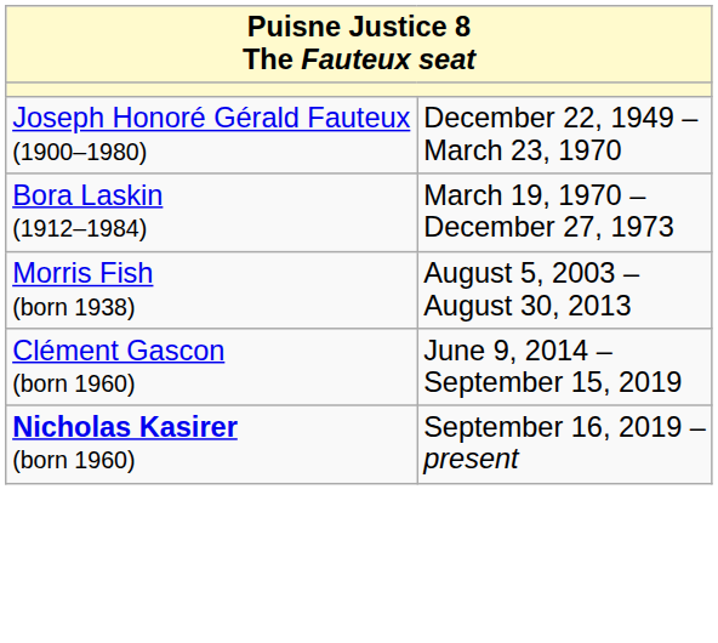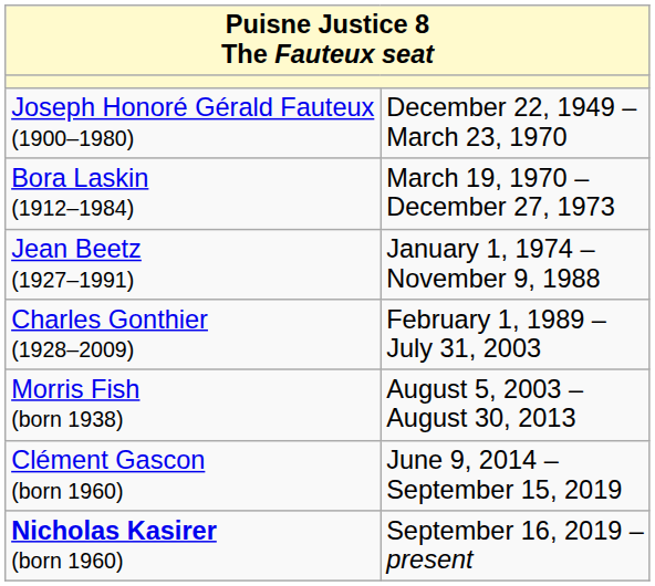+ row: Jean Beetz (1927–1991) | January 1, 1974 – November 9, 1988
+ row: Charles Gonthier (1928–2009) | February 1, 1989 – July 31, 2003
